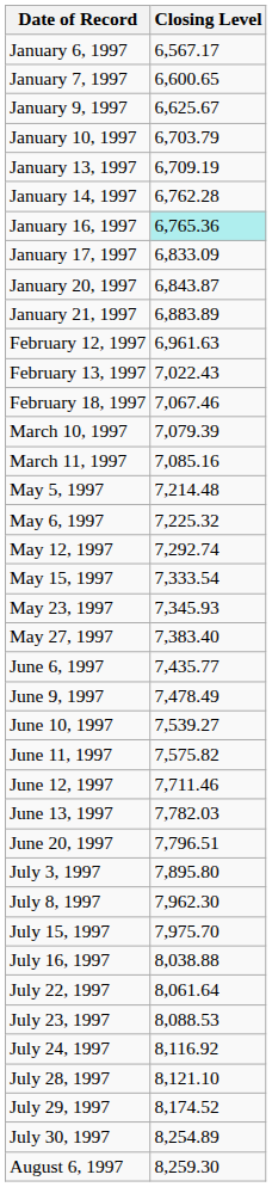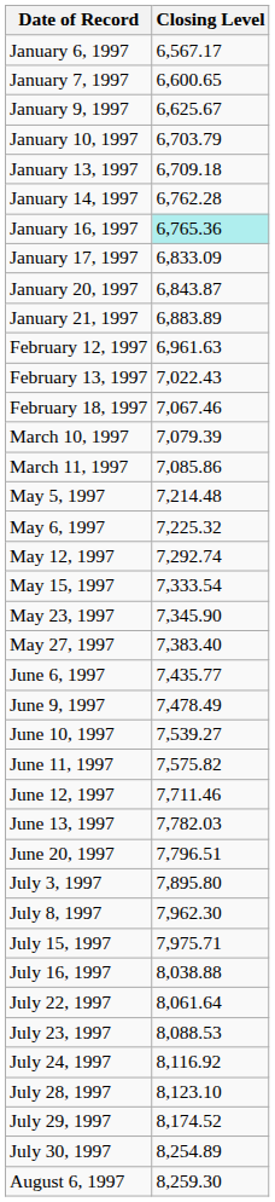January 13, 1997 | Closing Level: 6,709.19 -> 6,709.18
March 11, 1997 | Closing Level: 7,085.16 -> 7,085.86
May 23, 1997 | Closing Level: 7,345.93 -> 7,345.90
July 15, 1997 | Closing Level: 7,975.70 -> 7,975.71
July 28, 1997 | Closing Level: 8,121.10 -> 8,123.10
